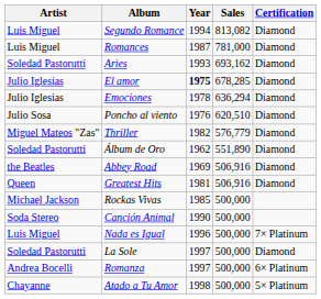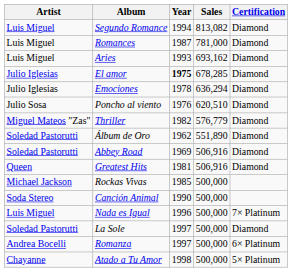Aries | Artist: Soledad Pastorutti -> Luis Miguel
Abbey Road | Artist: the Beatles -> Soledad Pastorutti
